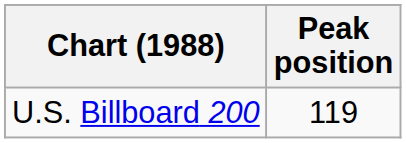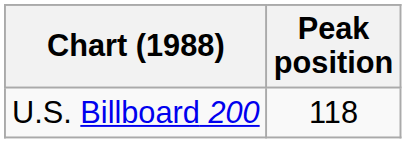U.S. Billboard 200 | Peak position: 119 -> 118
